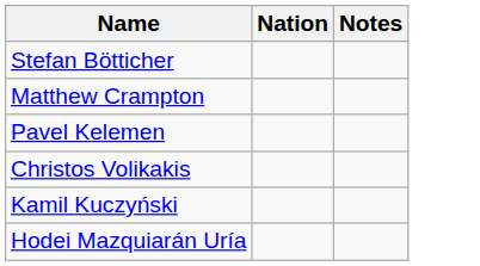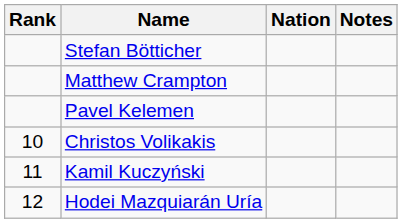+ column: Rank | 10 | 11 | 12
